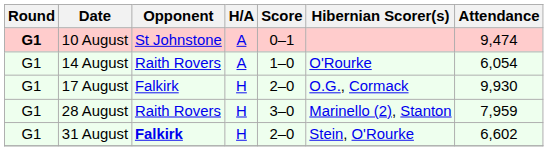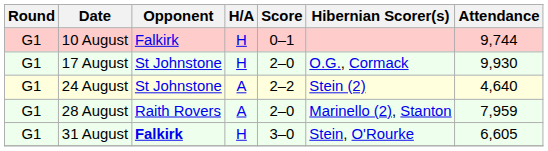10 August | Round: bold -> normal
10 August | Opponent: St Johnstone -> Falkirk
10 August | H/A: A -> H
10 August | Attendance: 9,474 -> 9,744
- row: G1 | 14 August | Raith Rovers | A | 1–0 | O'Rourke | 6,054
17 August | Opponent: Falkirk -> St Johnstone
+ row: G1 | 24 August | St Johnstone | A | 2–2 | Stein (2) | 4,640
28 August | H/A: H -> A
28 August | Score: 3–0 -> 2–0
31 August | Score: 2–0 -> 3–0
31 August | Attendance: 6,602 -> 6,605
